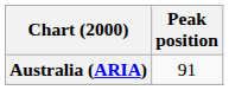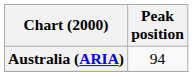Australia (ARIA) | Peak position: 91 -> 94
